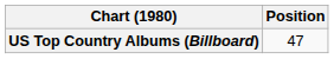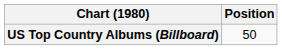US Top Country Albums (Billboard) | Position: 47 -> 50
